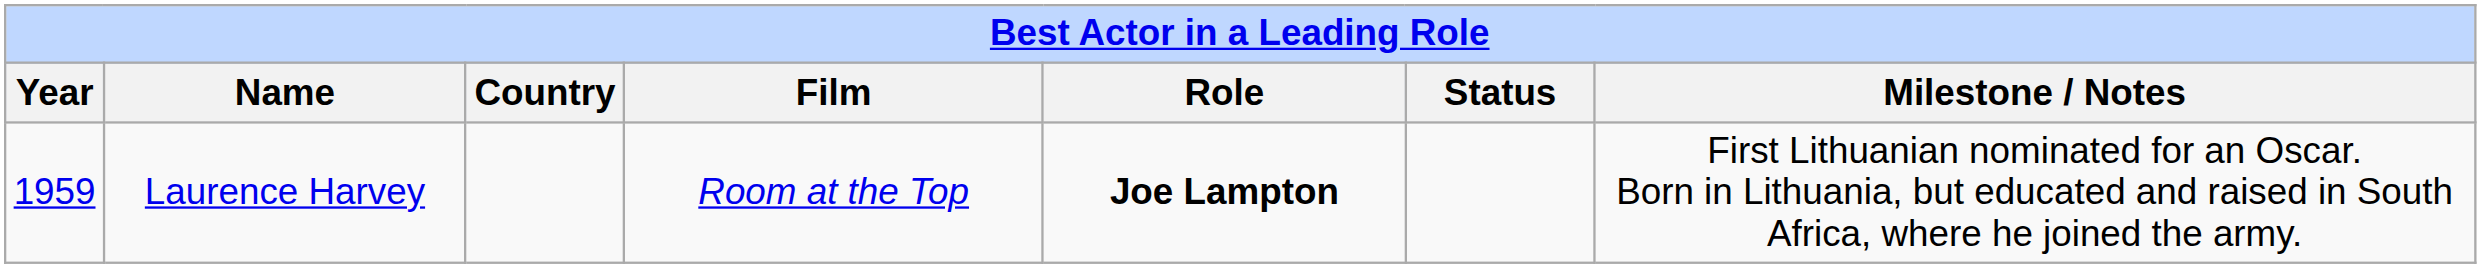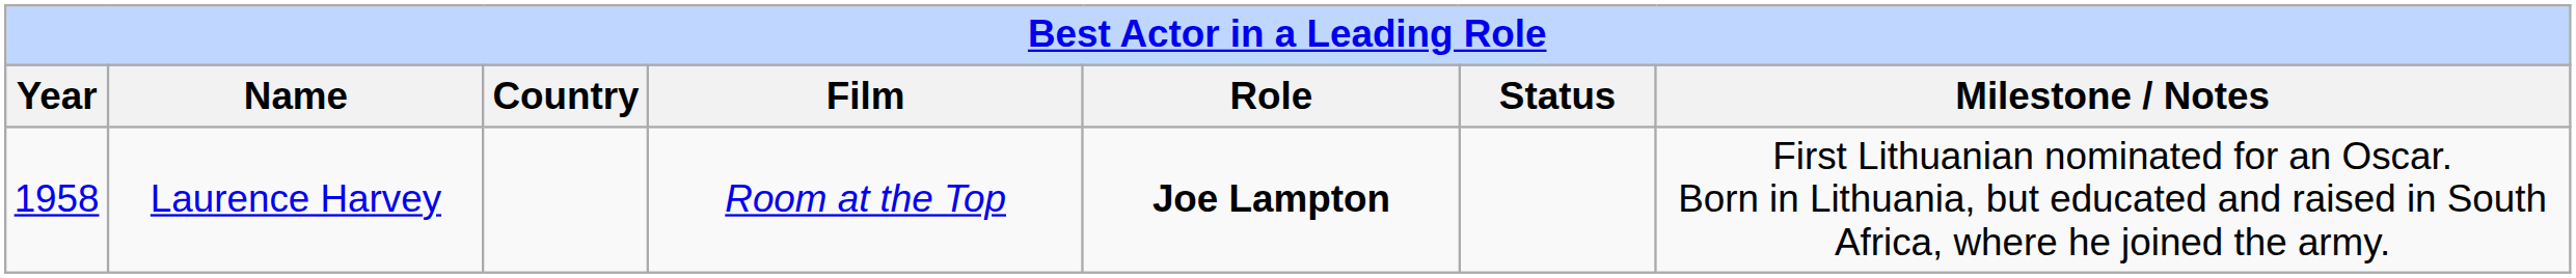Laurence Harvey | Year: 1959 -> 1958
